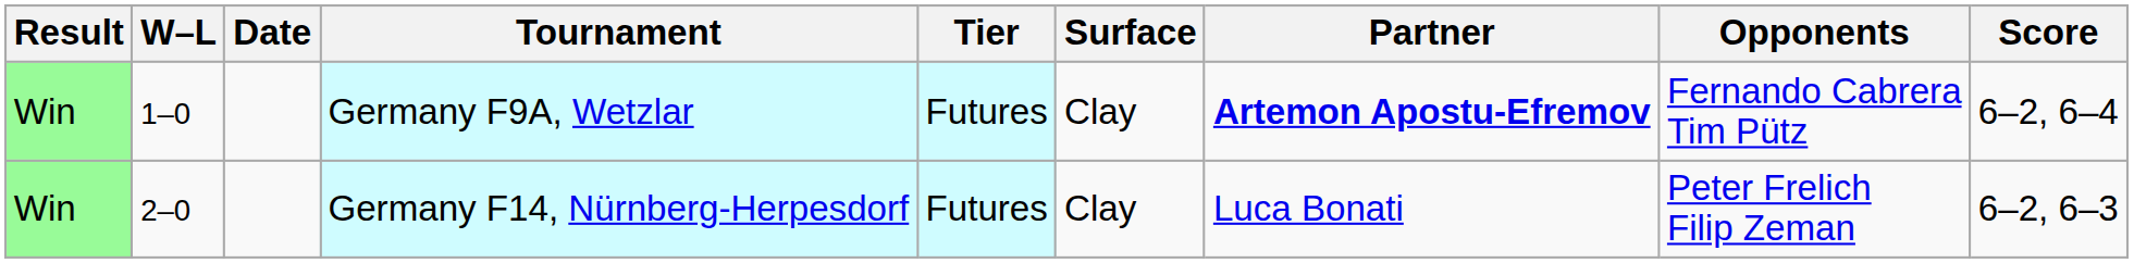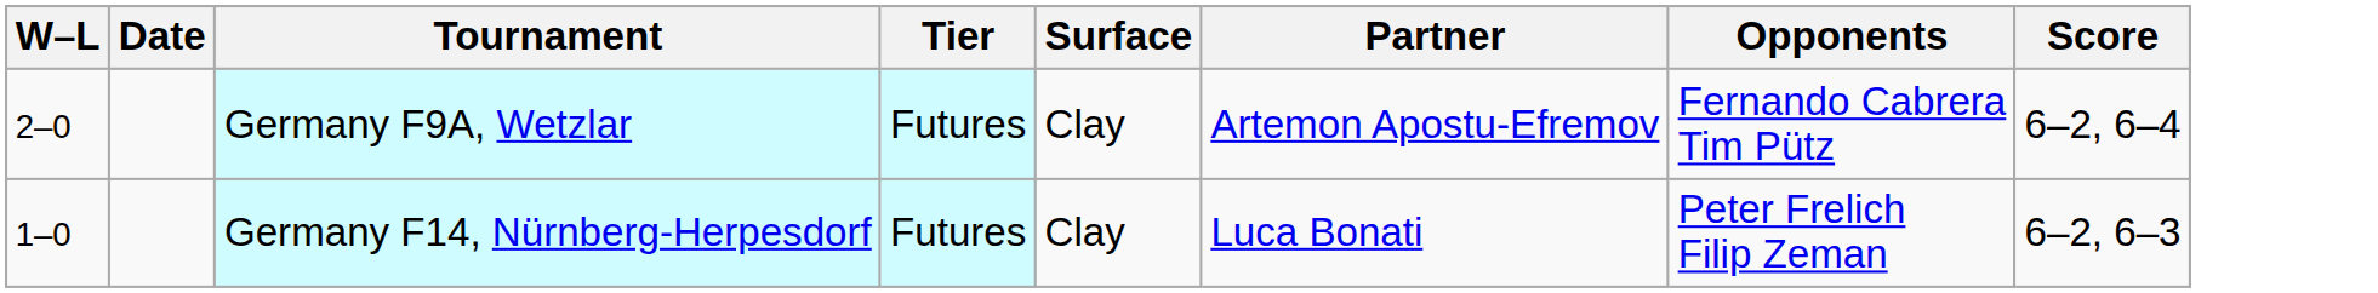- column: Result | Win | Win
Germany F9A, Wetzlar | W–L: 1–0 -> 2–0
Germany F9A, Wetzlar | Partner: bold -> normal
Germany F14, Nürnberg-Herpesdorf | W–L: 2–0 -> 1–0
